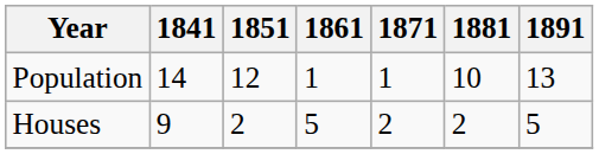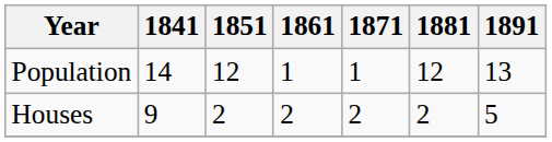Population | 1881: 10 -> 12
Houses | 1861: 5 -> 2
